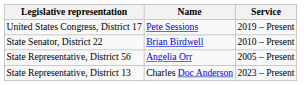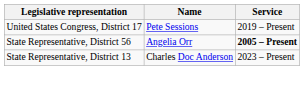- row: State Senator, District 22 | Brian Birdwell | 2010 – Present
State Representative, District 56 | Service: normal -> bold
